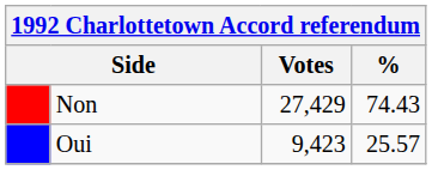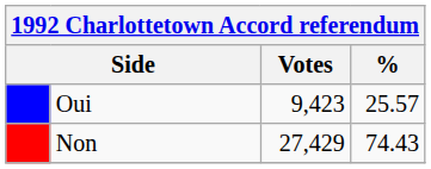rows swapped: Non <-> Oui
